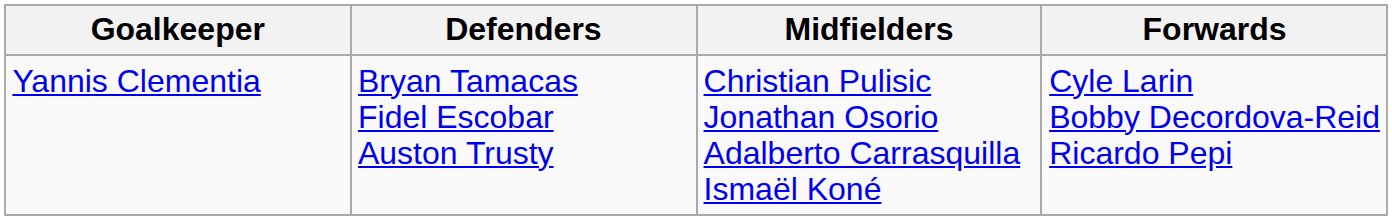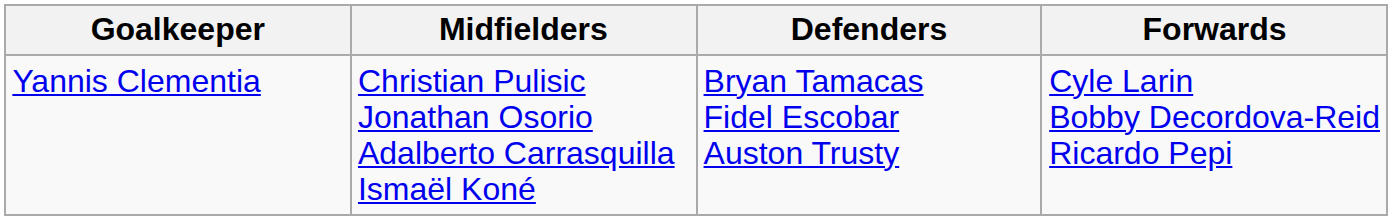columns swapped: Defenders <-> Midfielders
